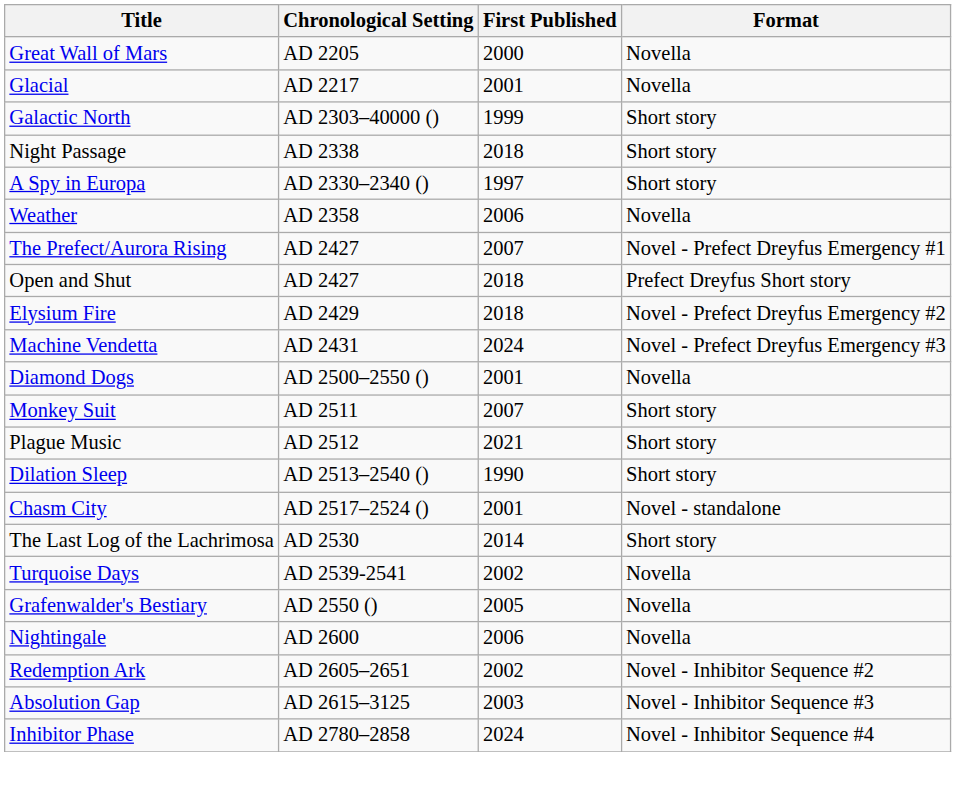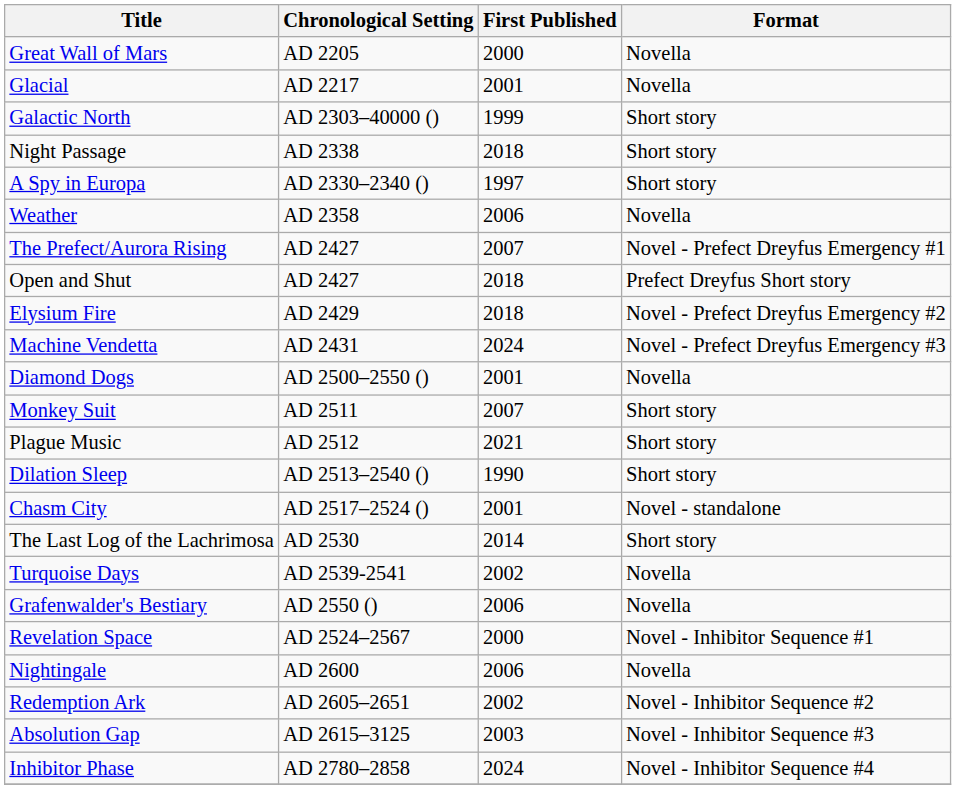Grafenwalder's Bestiary | First Published: 2005 -> 2006
+ row: Revelation Space | AD 2524–2567 | 2000 | Novel - Inhibitor Sequence #1
